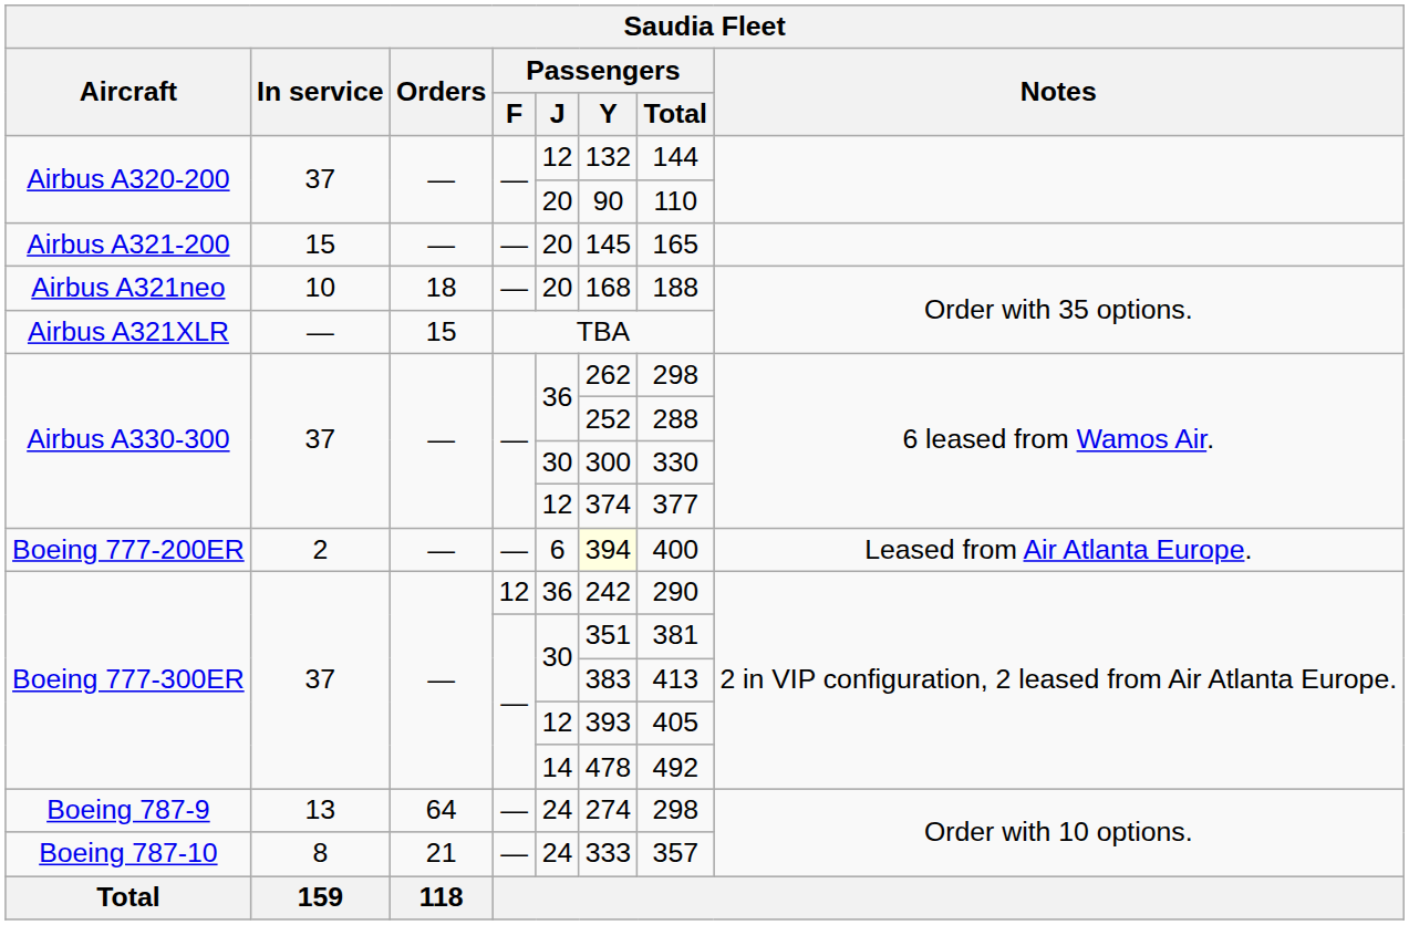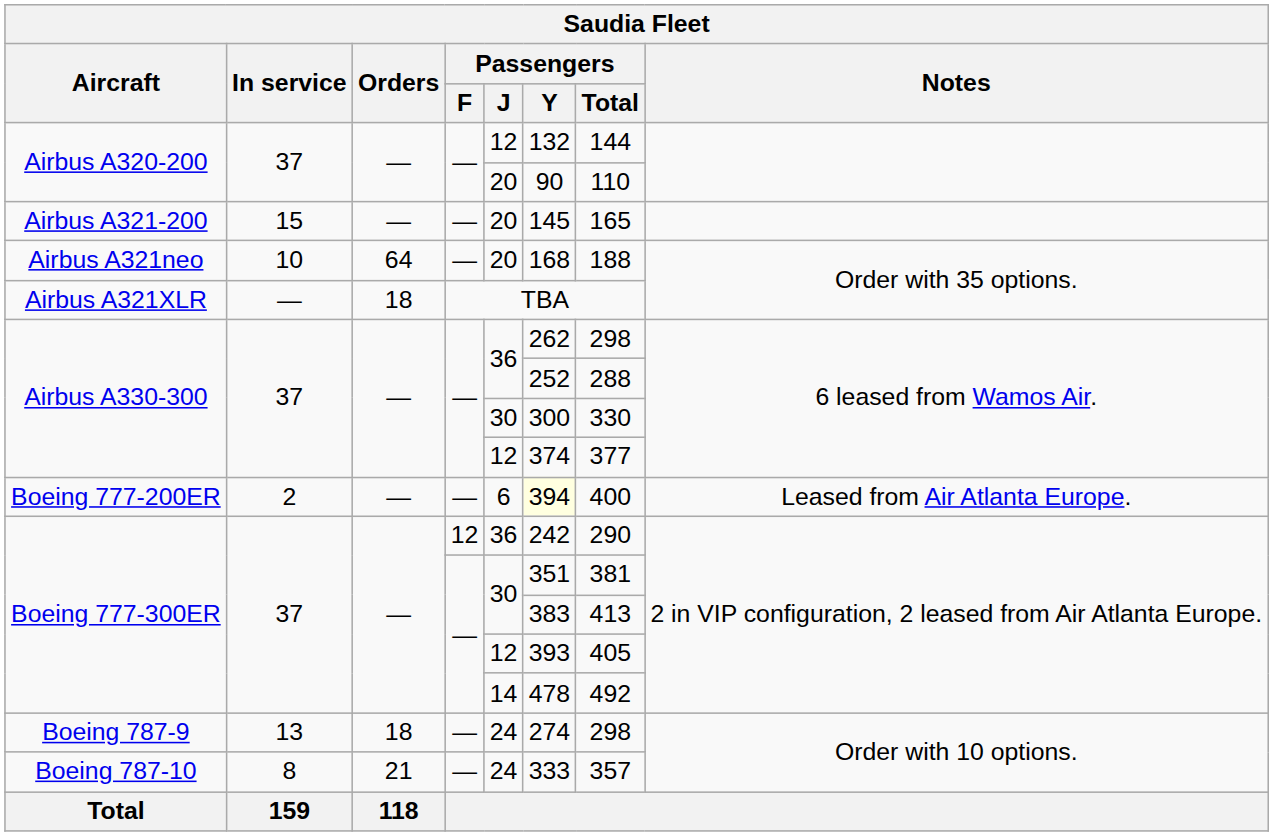Airbus A321neo | Orders: 18 -> 64
Airbus A321XLR | Orders: 15 -> 18
Boeing 787-9 | Orders: 64 -> 18
